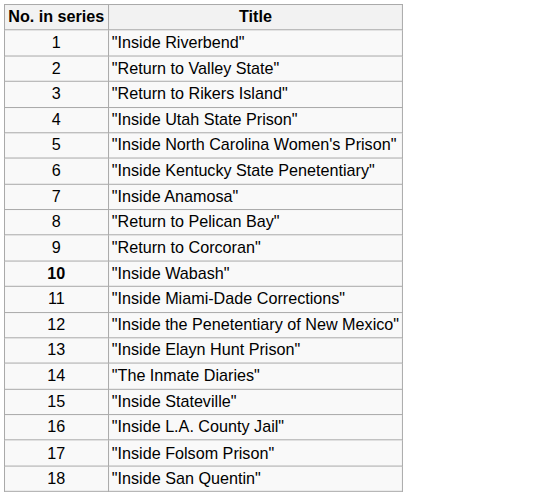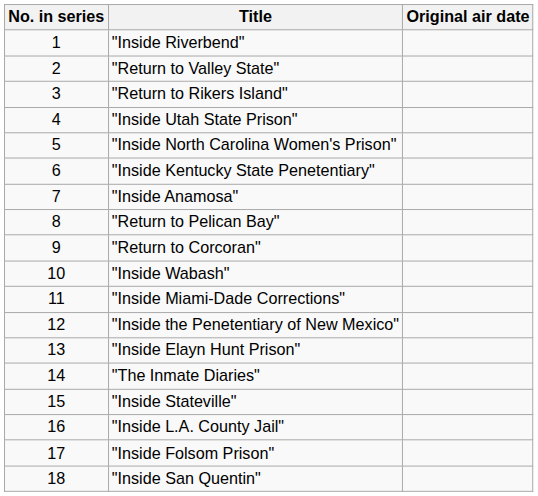+ column: Original air date
"Inside Wabash" | No. in series: bold -> normal
